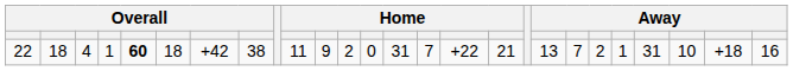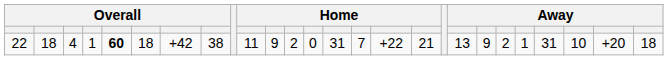22 | column 20: 7 -> 9
22 | column 25: +18 -> +20
22 | column 26: 16 -> 18
